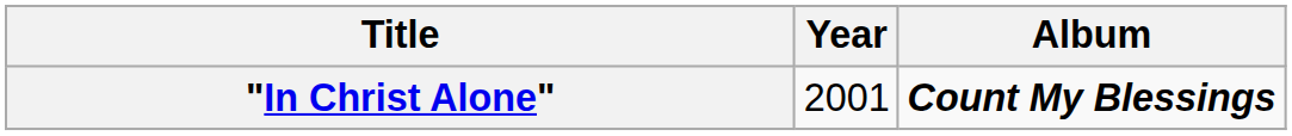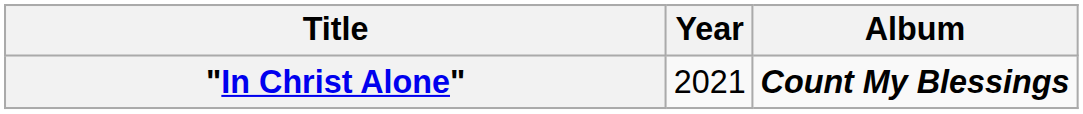"In Christ Alone" | Year: 2001 -> 2021
